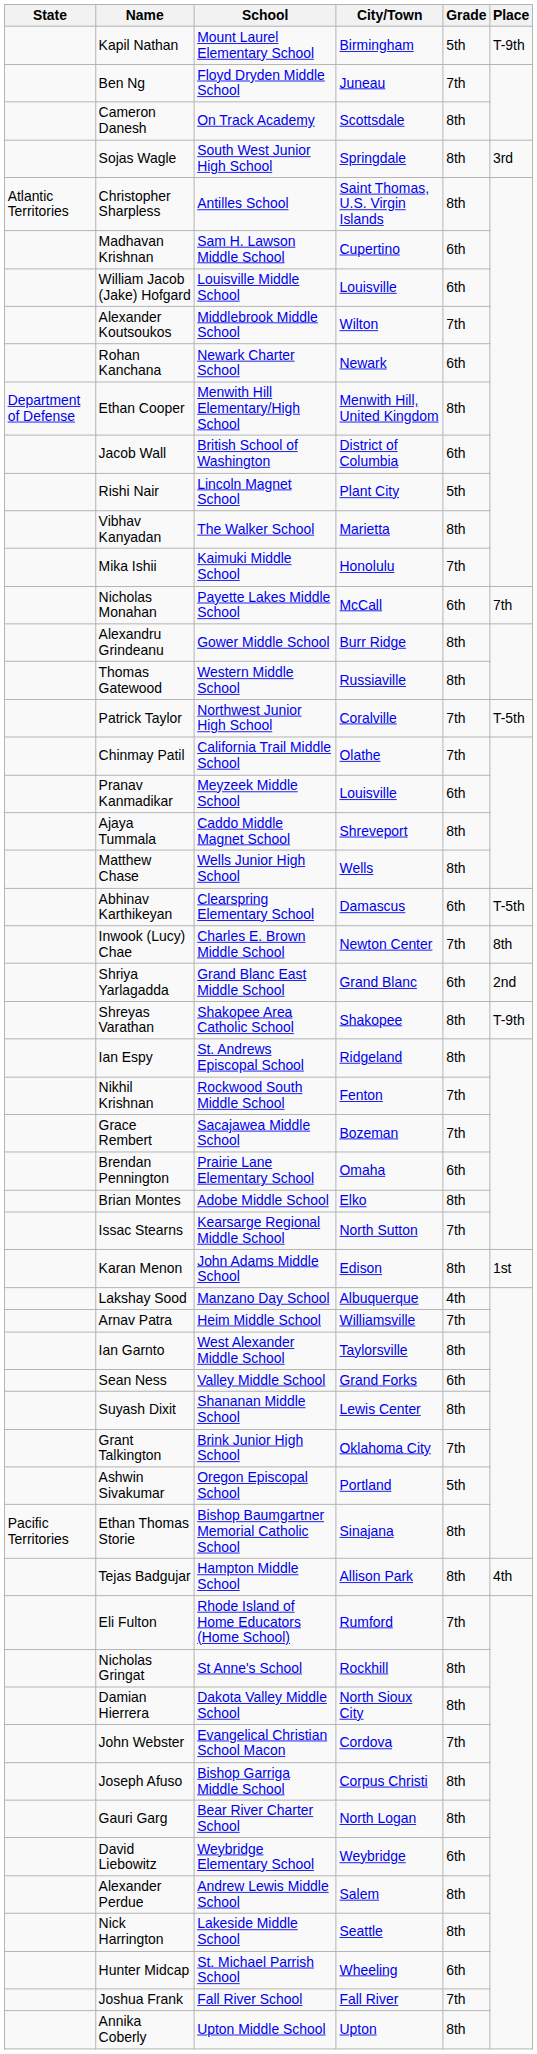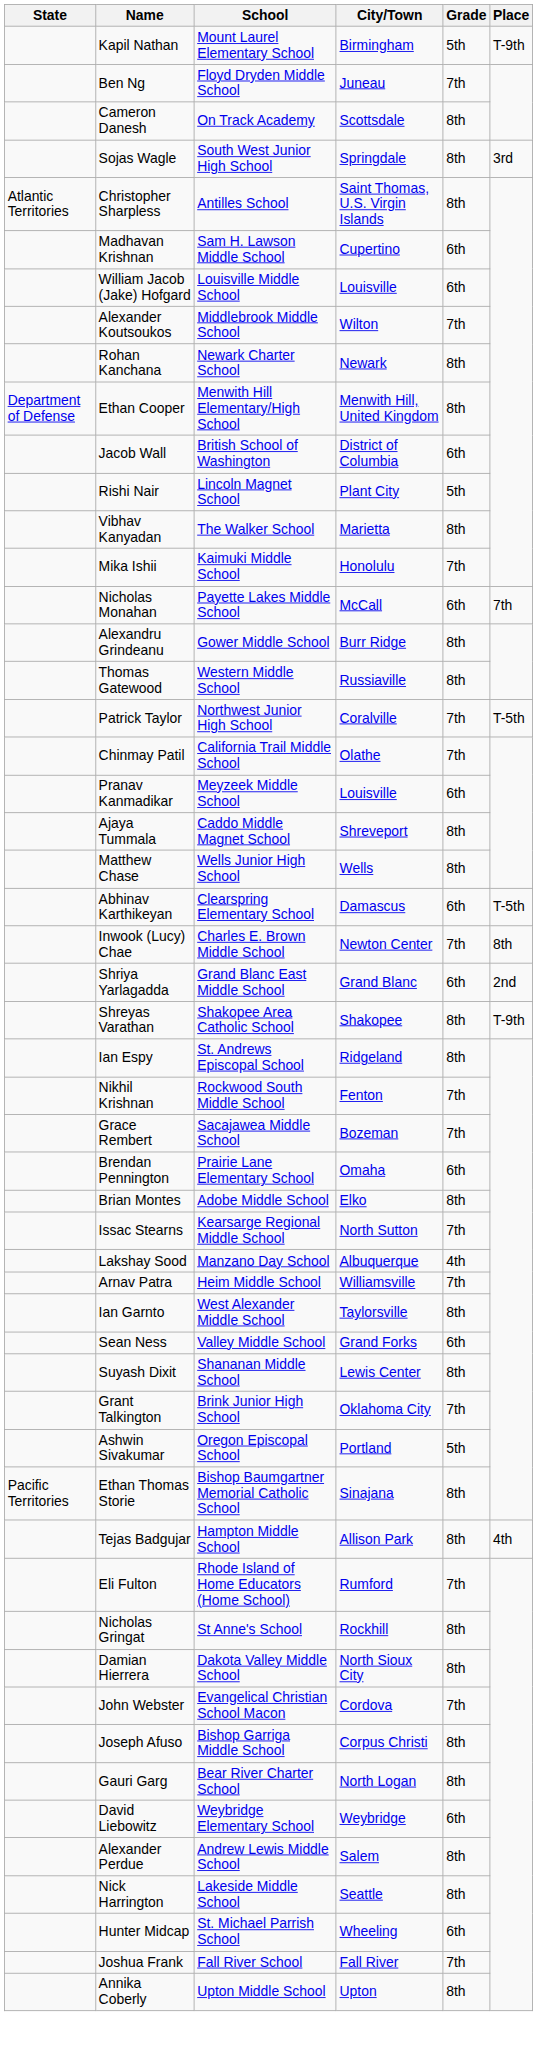Rohan Kanchana | Grade: 6th -> 8th
- row: Karan Menon | John Adams Middle School | Edison | 8th | 1st
